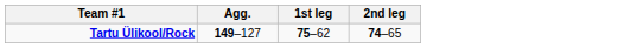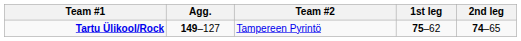+ column: Team #2 | Tampereen Pyrintö
